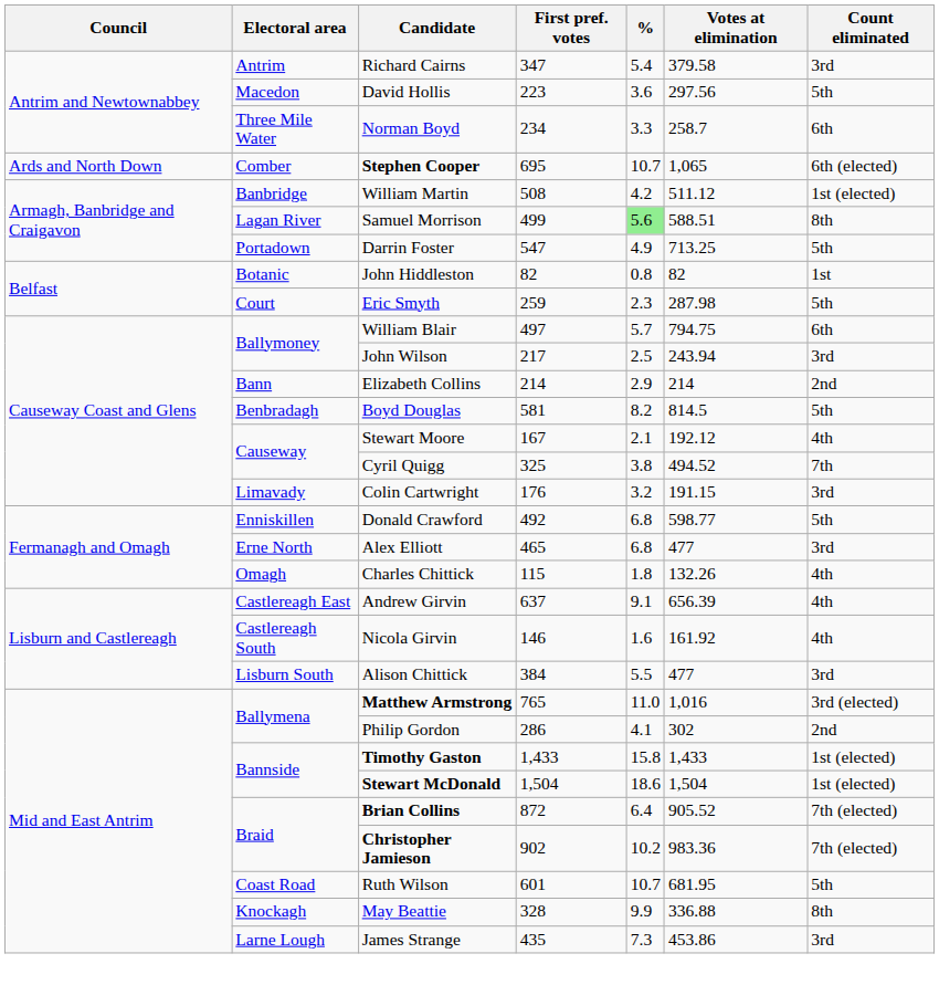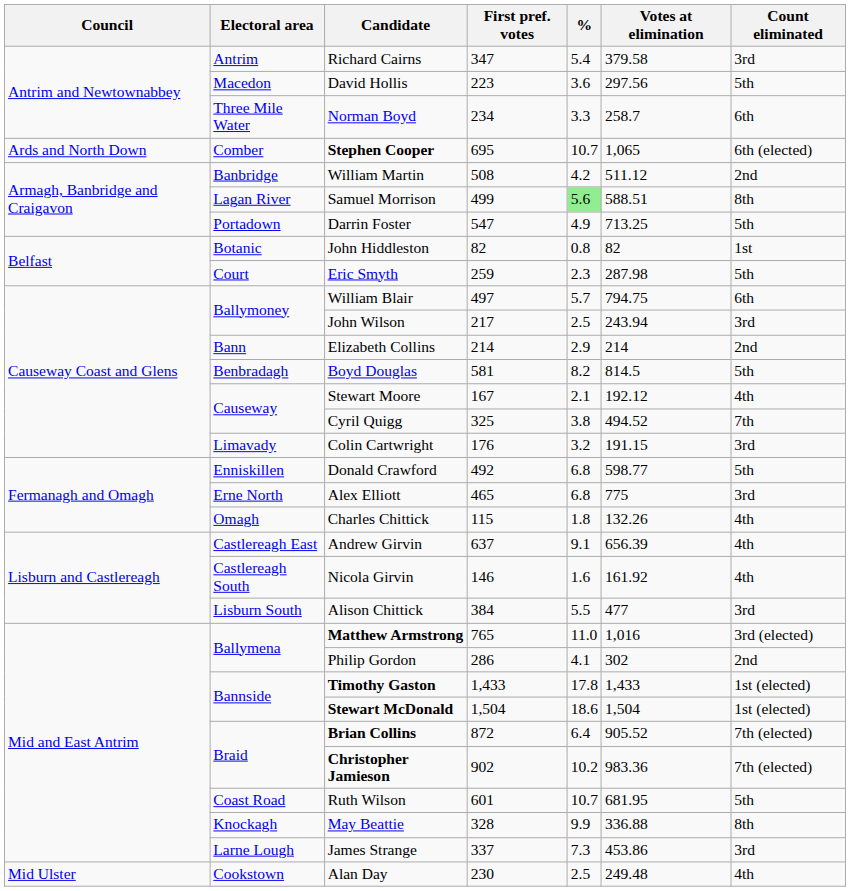William Martin | Count eliminated: 1st (elected) -> 2nd
Alex Elliott | Votes at elimination: 477 -> 775
Timothy Gaston | %: 15.8 -> 17.8
James Strange | First pref. votes: 435 -> 337
+ row: Mid Ulster | Cookstown | Alan Day | 230 | 2.5 | 249.48 | 4th
